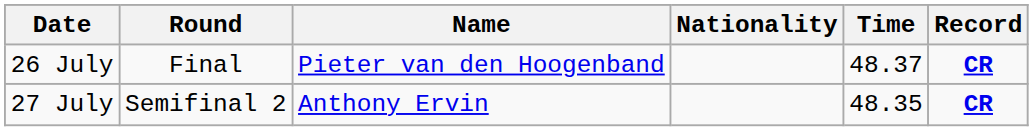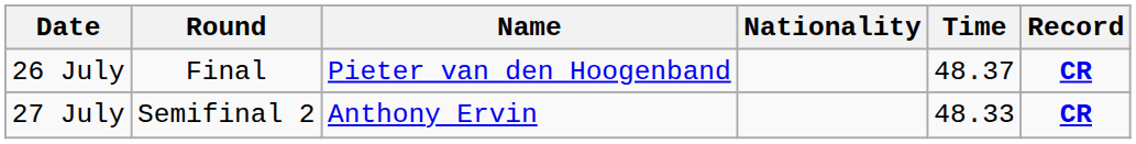27 July | Time: 48.35 -> 48.33
